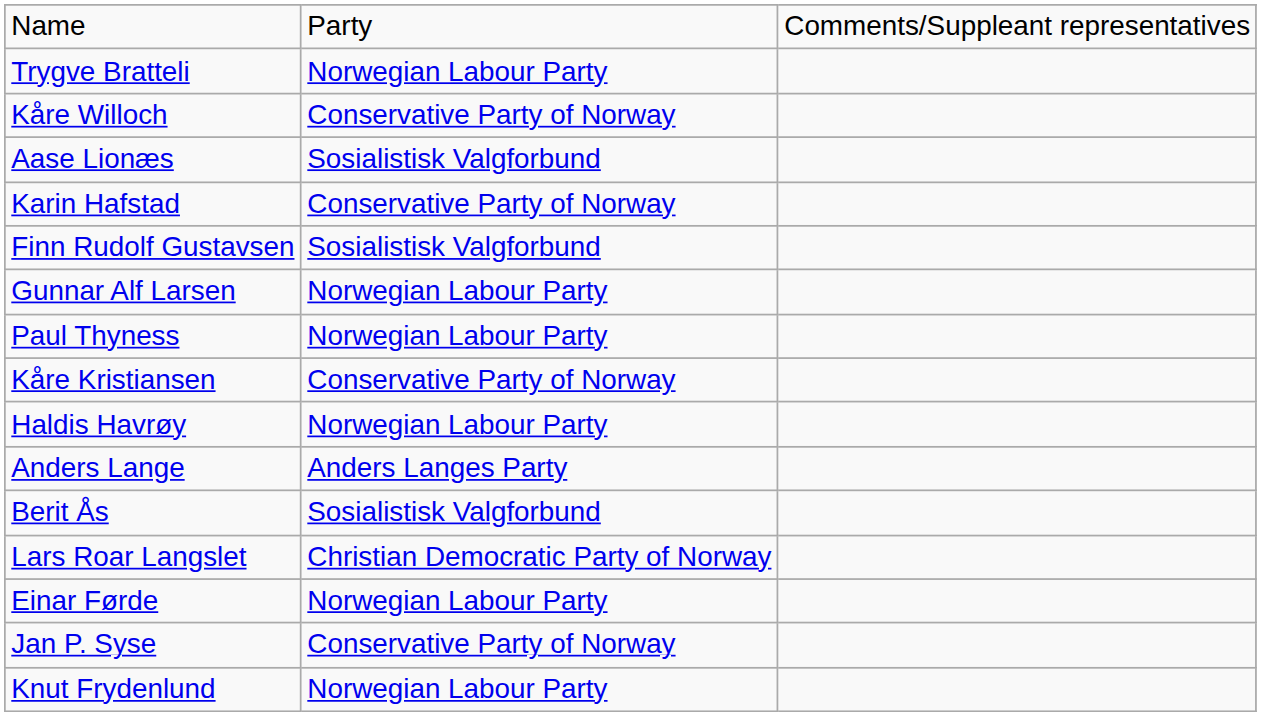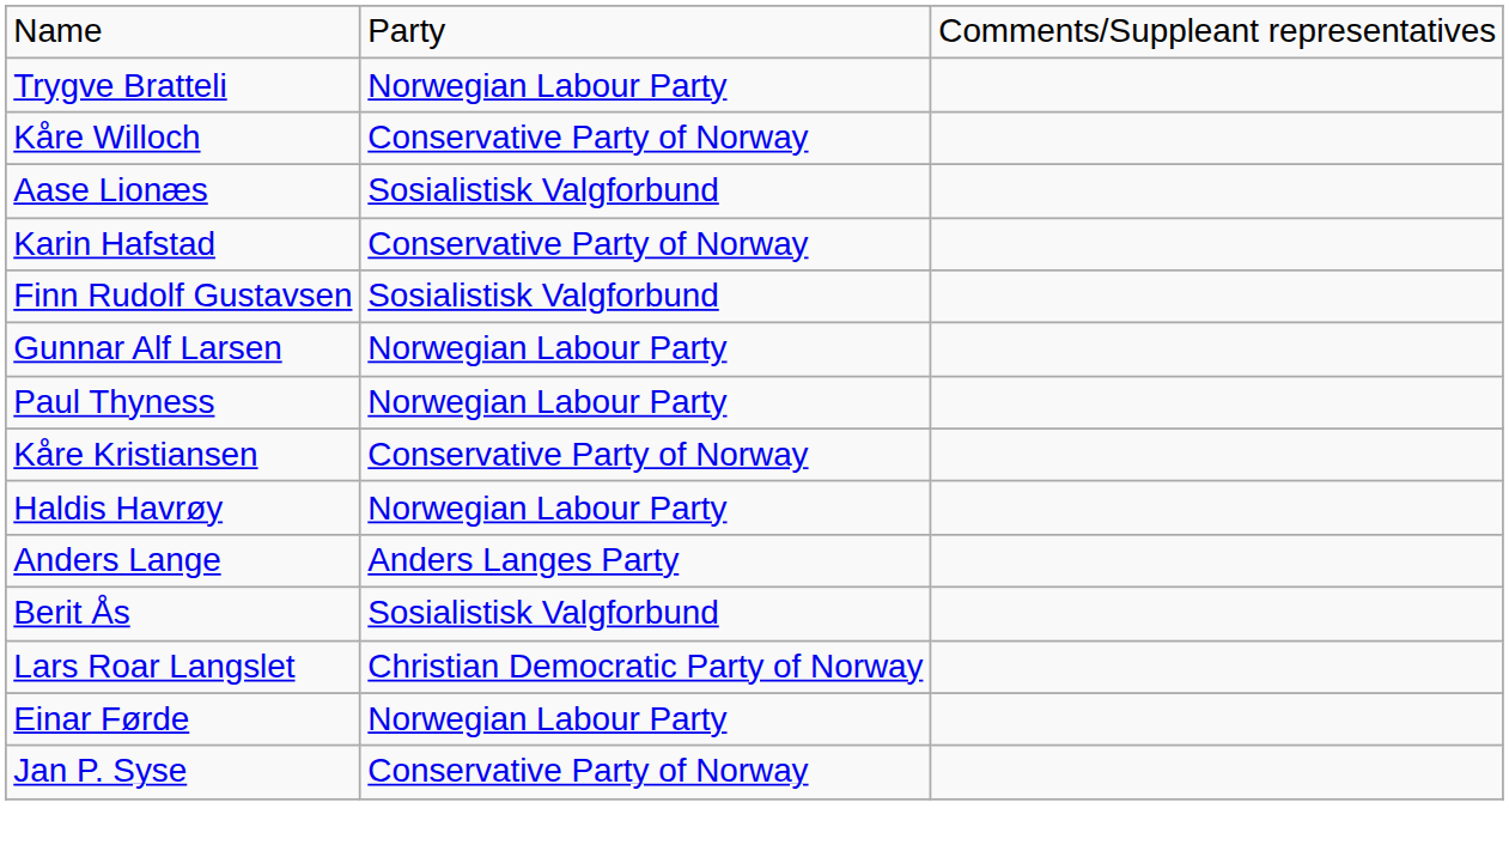- row: Knut Frydenlund | Norwegian Labour Party
